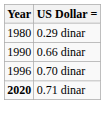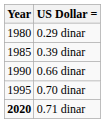+ row: 1985 | 0.39 dinar
0.70 dinar | Year: 1996 -> 1995
